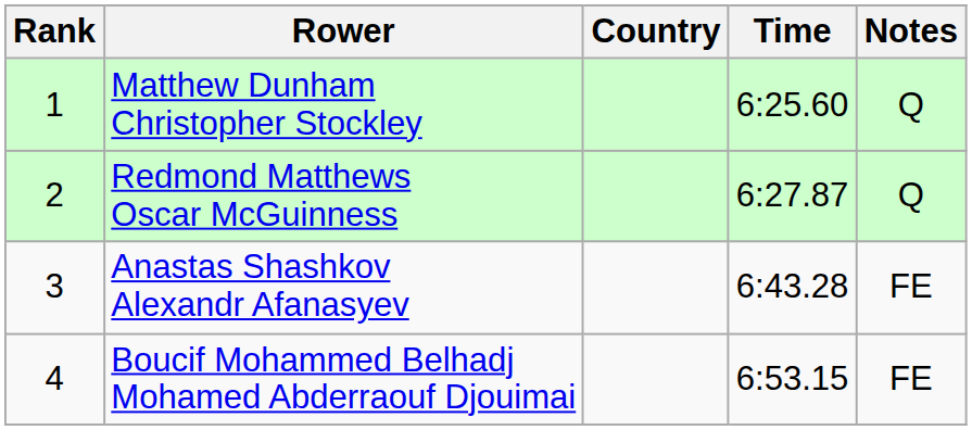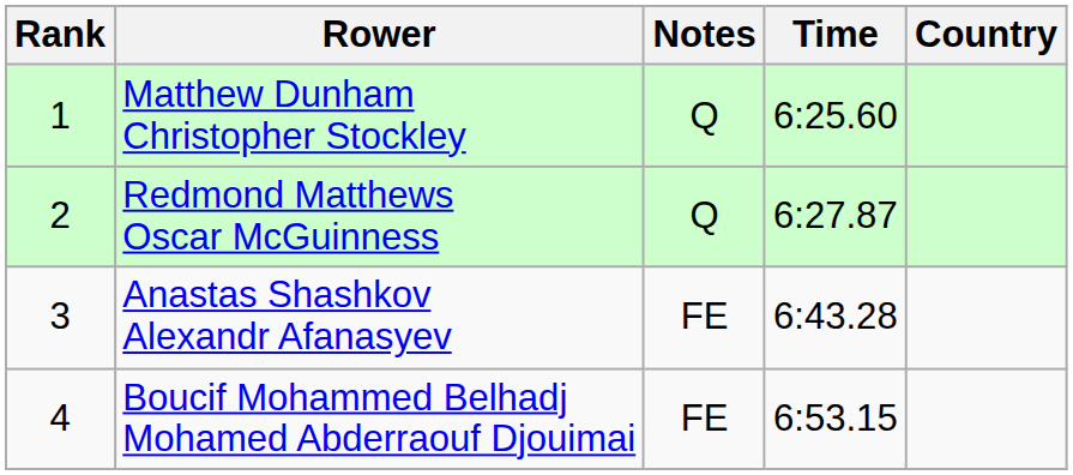columns swapped: Country <-> Notes
